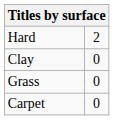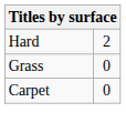- row: Clay | 0
